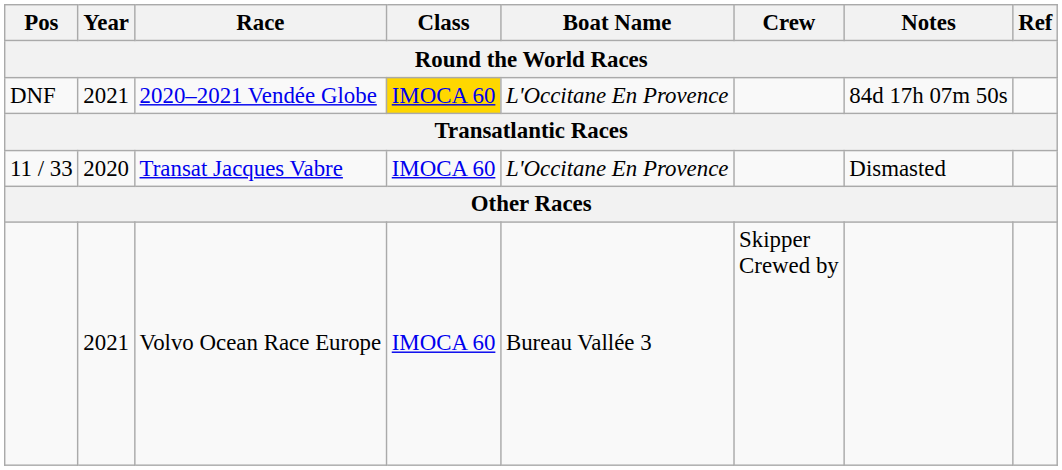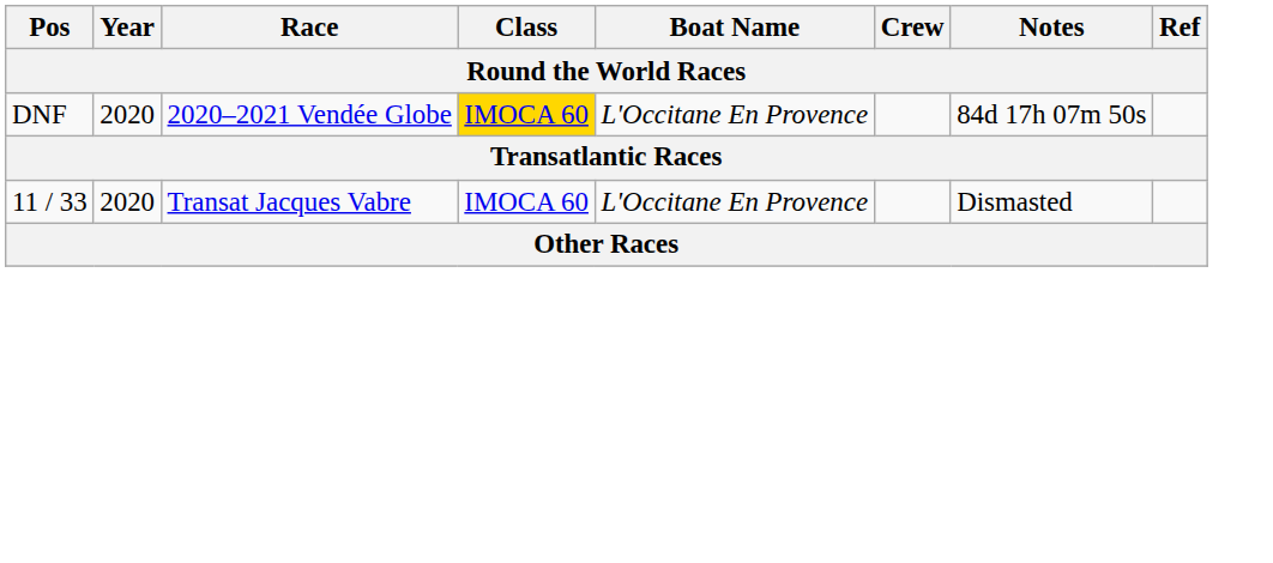2020–2021 Vendée Globe | Year: 2021 -> 2020
- row: 2021 | Volvo Ocean Race Europe | IMOCA 60 | Bureau Vallée 3 | Skipper Crewed by
